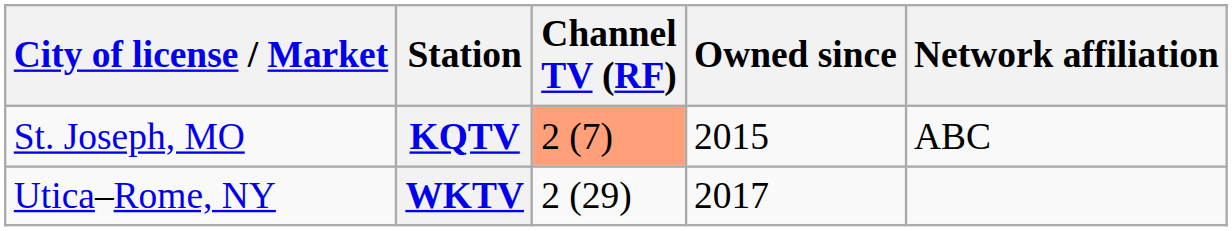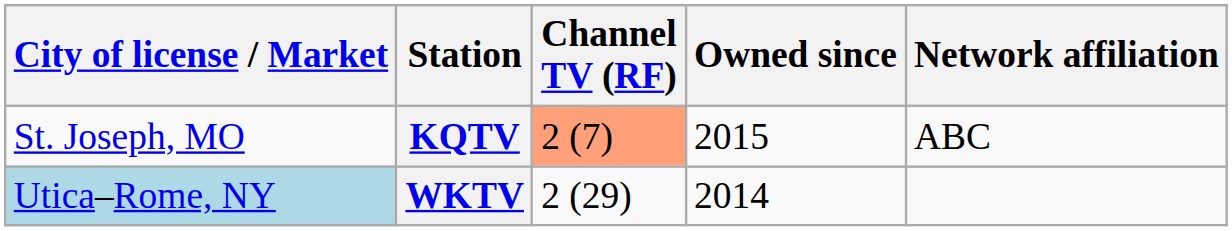WKTV | City of license / Market: no background -> lightblue background
WKTV | Owned since: 2017 -> 2014
